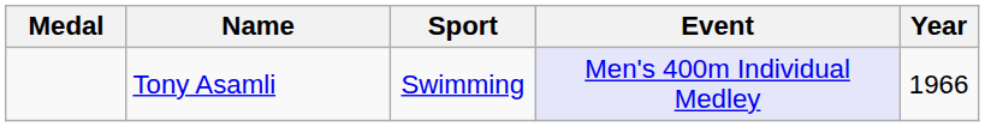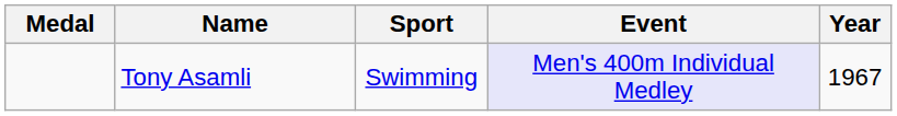Tony Asamli | Year: 1966 -> 1967
